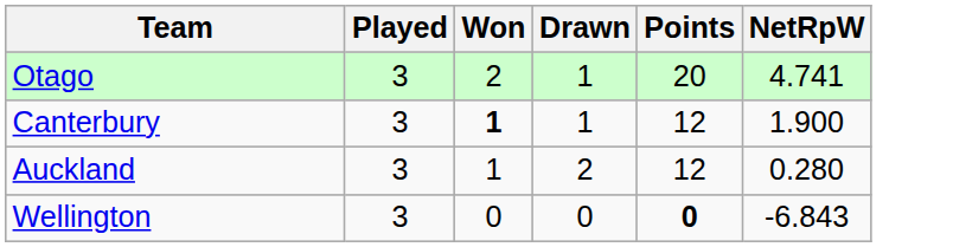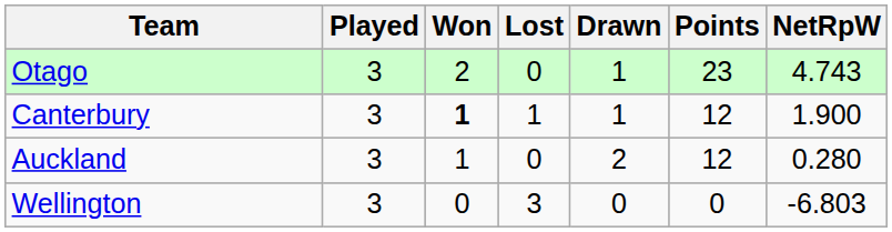+ column: Lost | 0 | 1 | 0 | 3
Otago | Points: 20 -> 23
Otago | NetRpW: 4.741 -> 4.743
Wellington | Points: bold -> normal
Wellington | NetRpW: -6.843 -> -6.803
